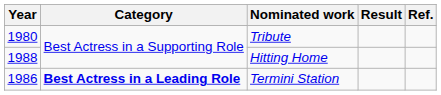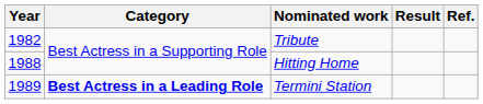Tribute | Year: 1980 -> 1982
Termini Station | Year: 1986 -> 1989
